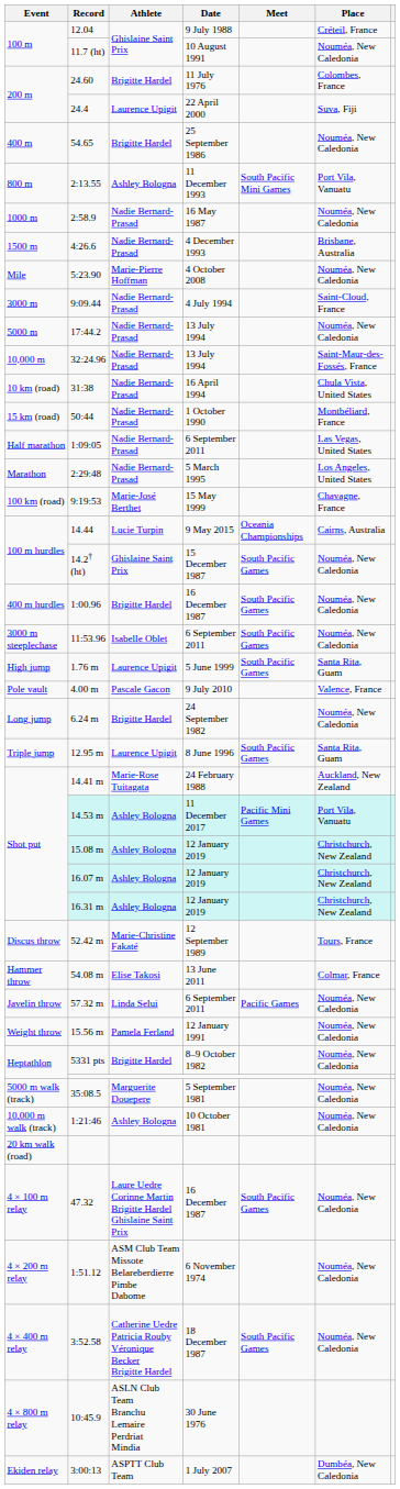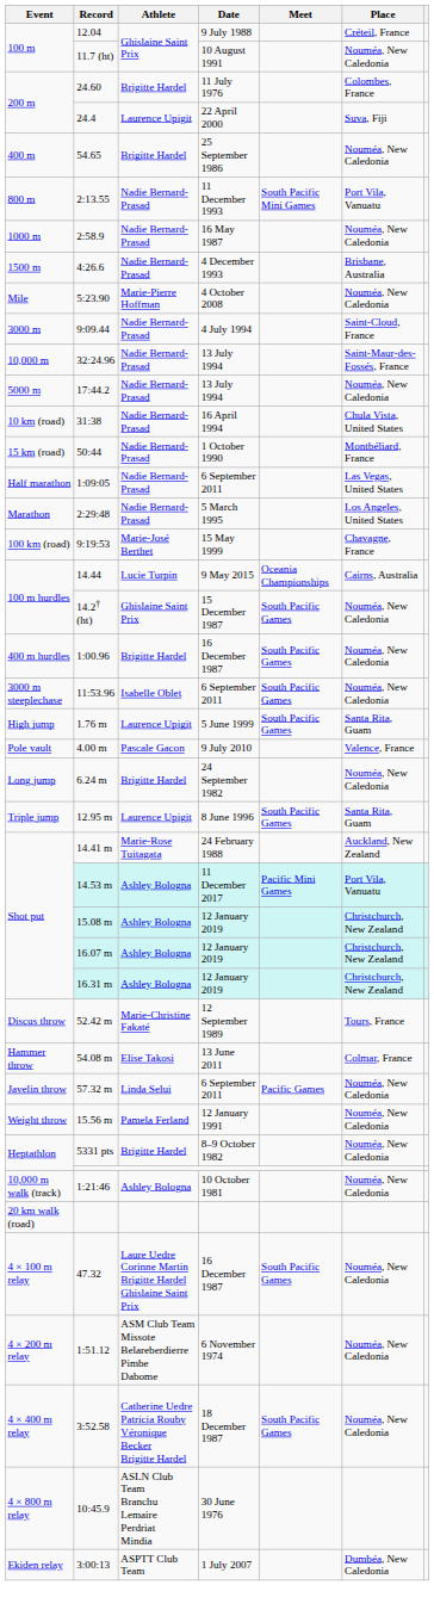2:13.55 | Athlete: Ashley Bologna -> Nadie Bernard-Prasad
rows swapped: 17:44.2 <-> 32:24.96
- row: 5000 m walk (track) | 35:08.5 | Marguerite Douepere | 5 September 1981 | Nouméa, New Caledonia
